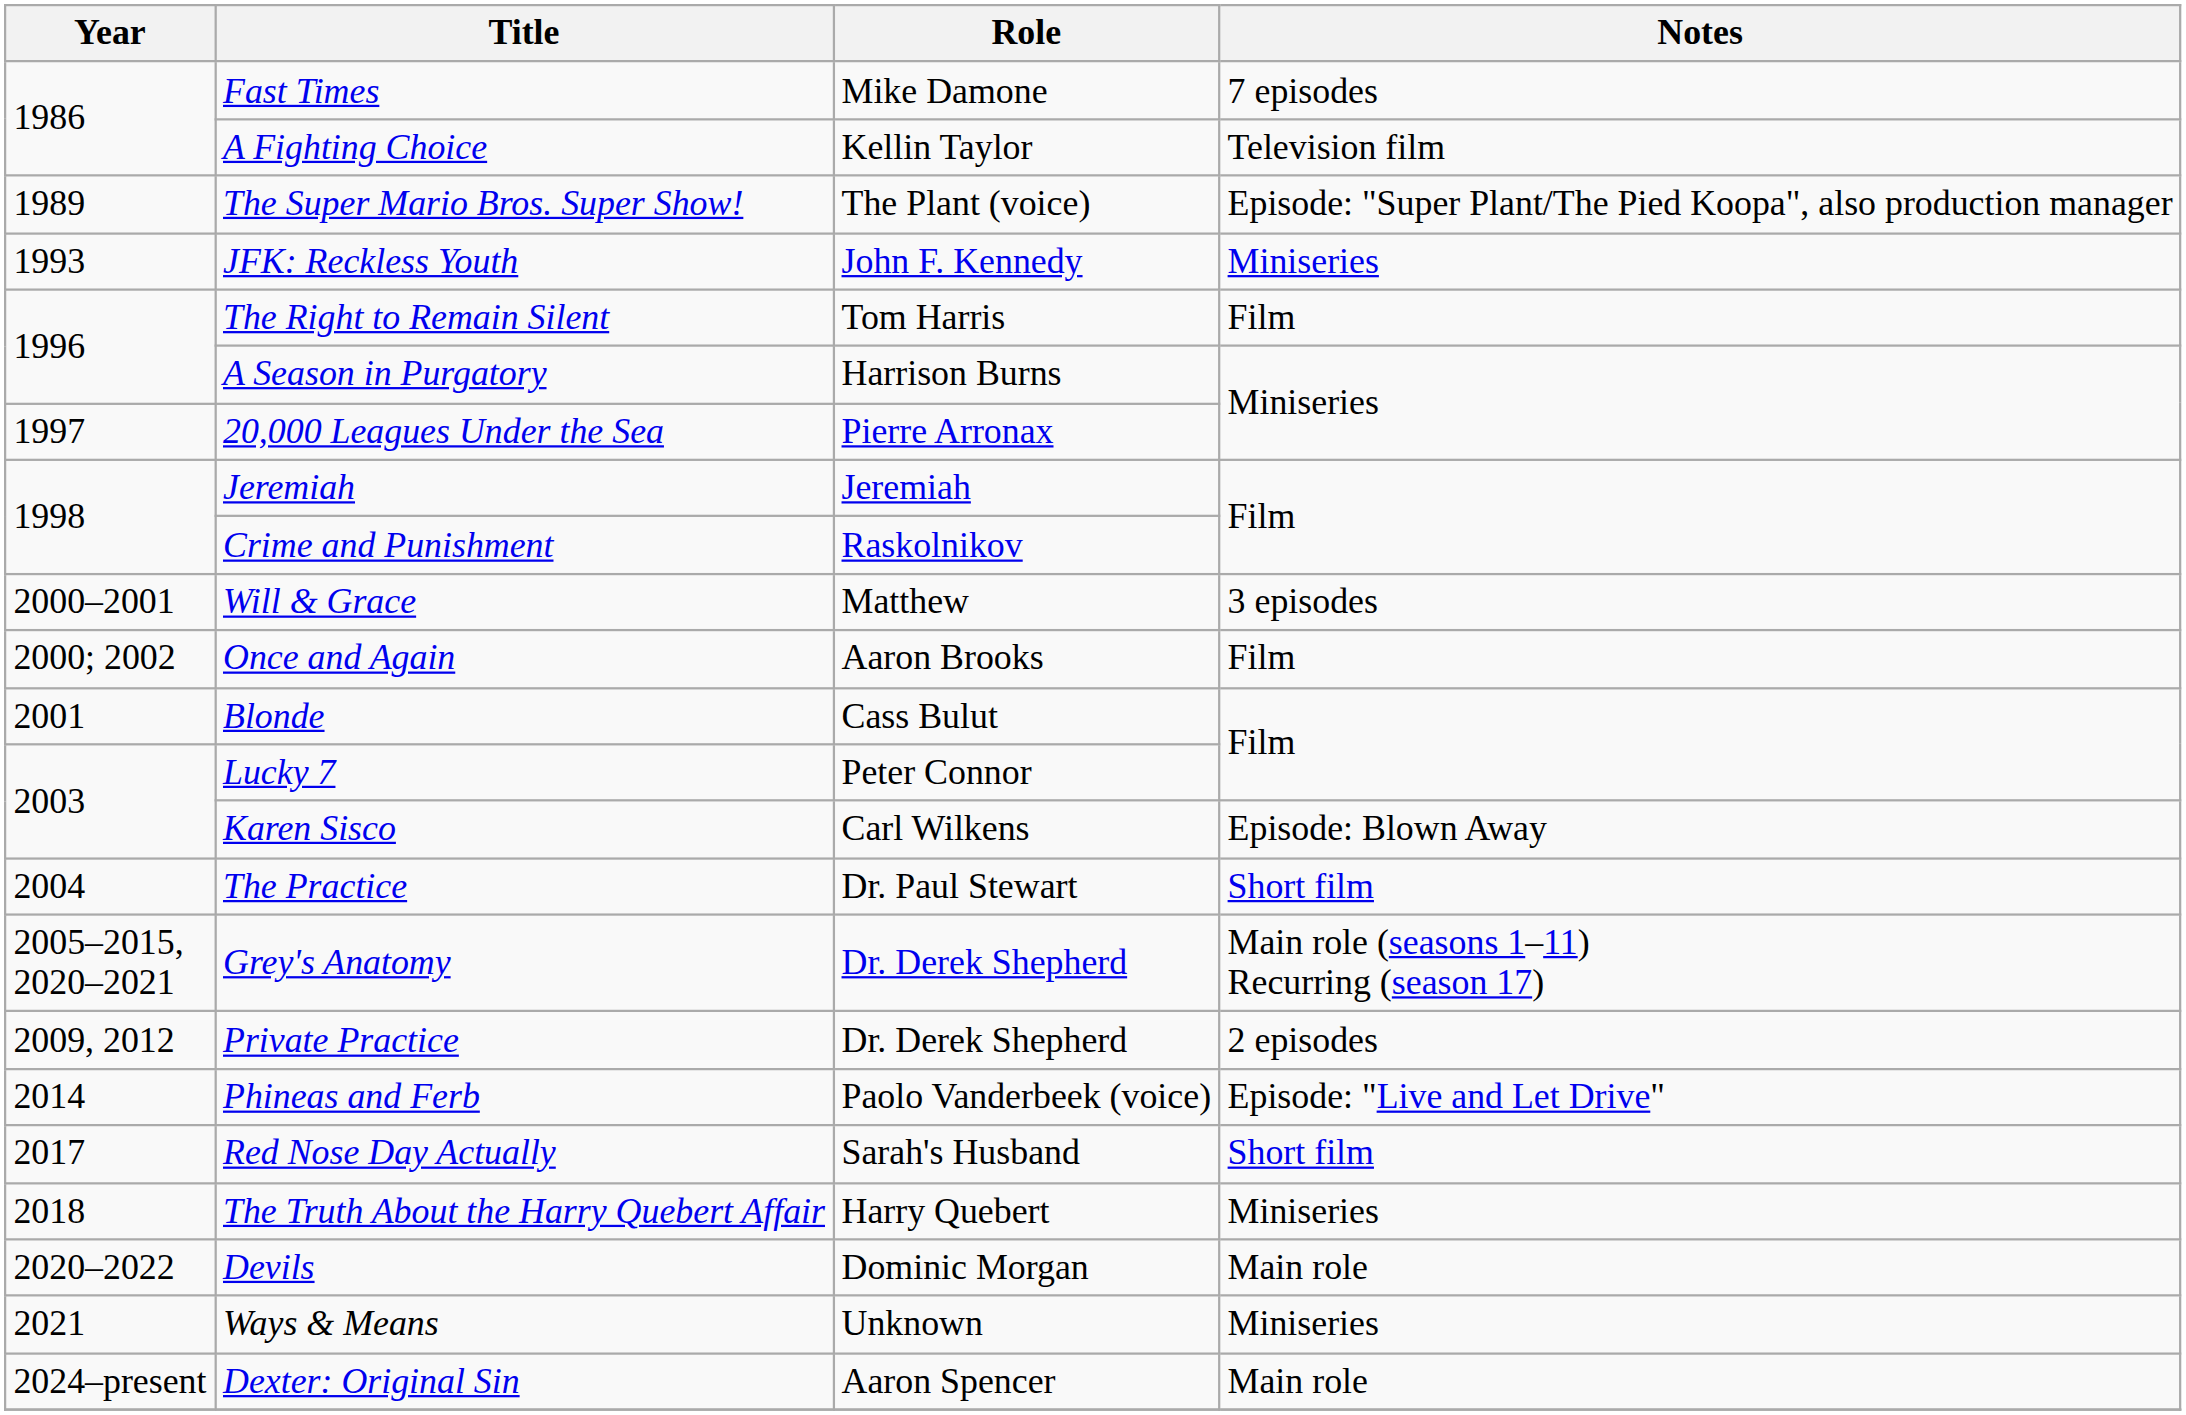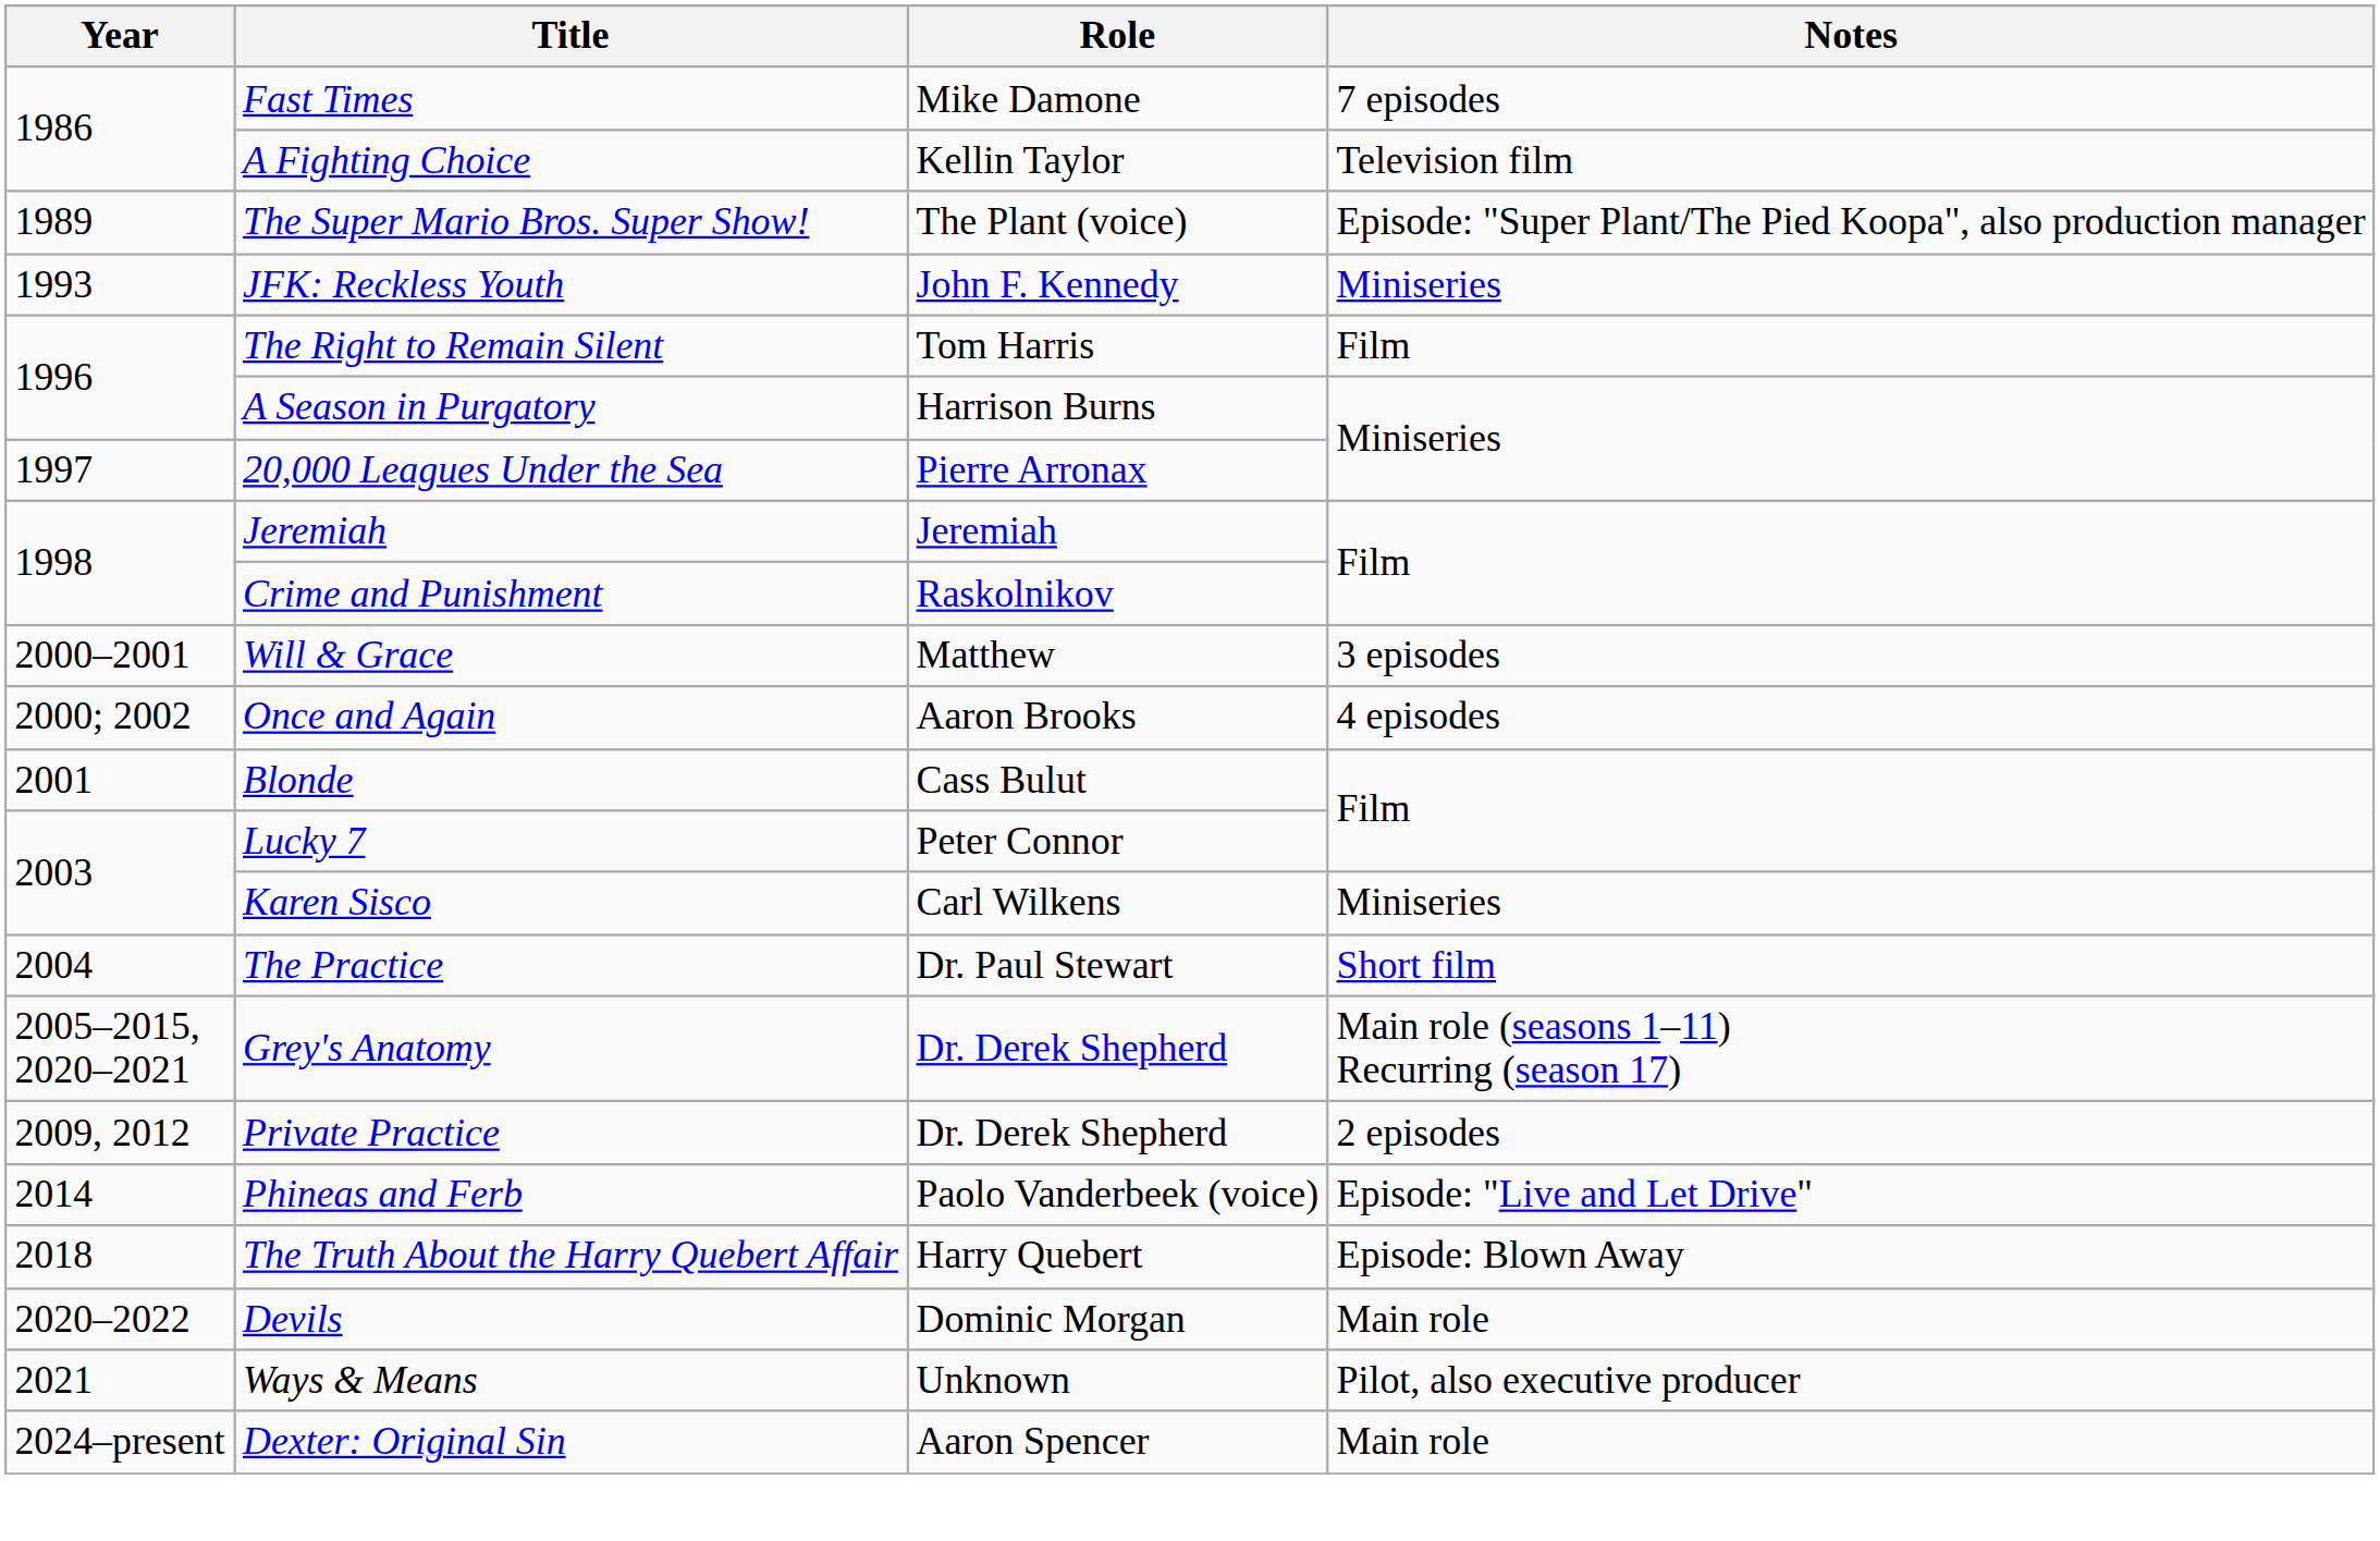Once and Again | Notes: Film -> 4 episodes
Karen Sisco | Notes: Episode: Blown Away -> Miniseries
- row: 2017 | Red Nose Day Actually | Sarah's Husband | Short film
The Truth About the Harry Quebert Affair | Notes: Miniseries -> Episode: Blown Away
Ways & Means | Notes: Miniseries -> Pilot, also executive producer
